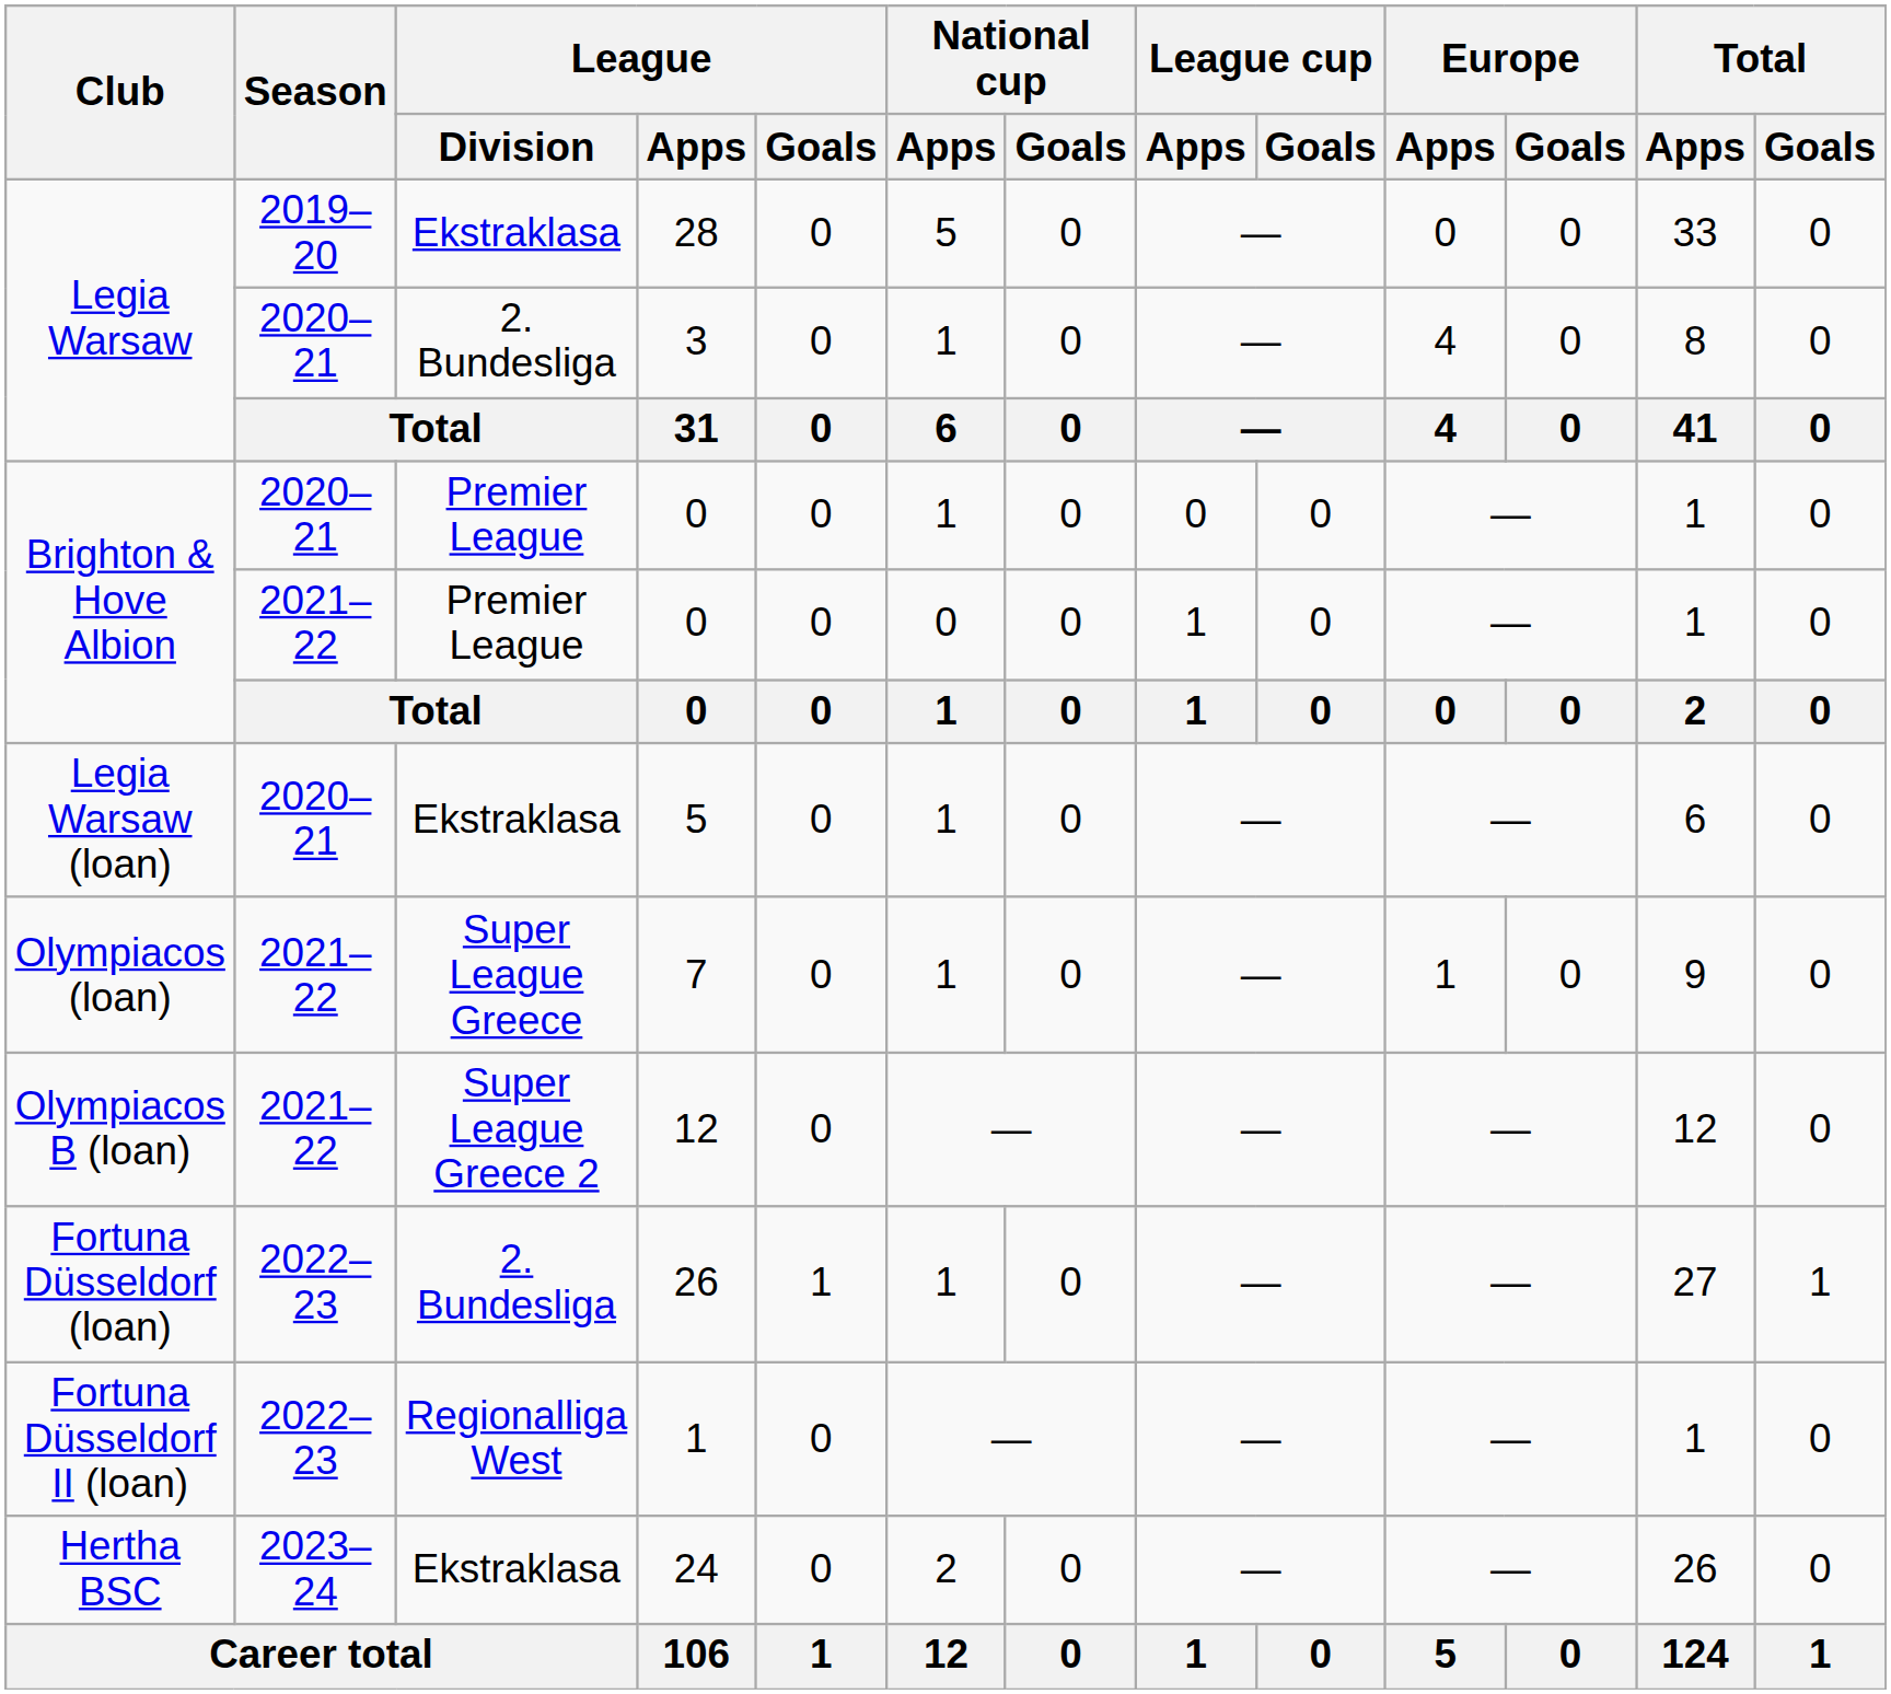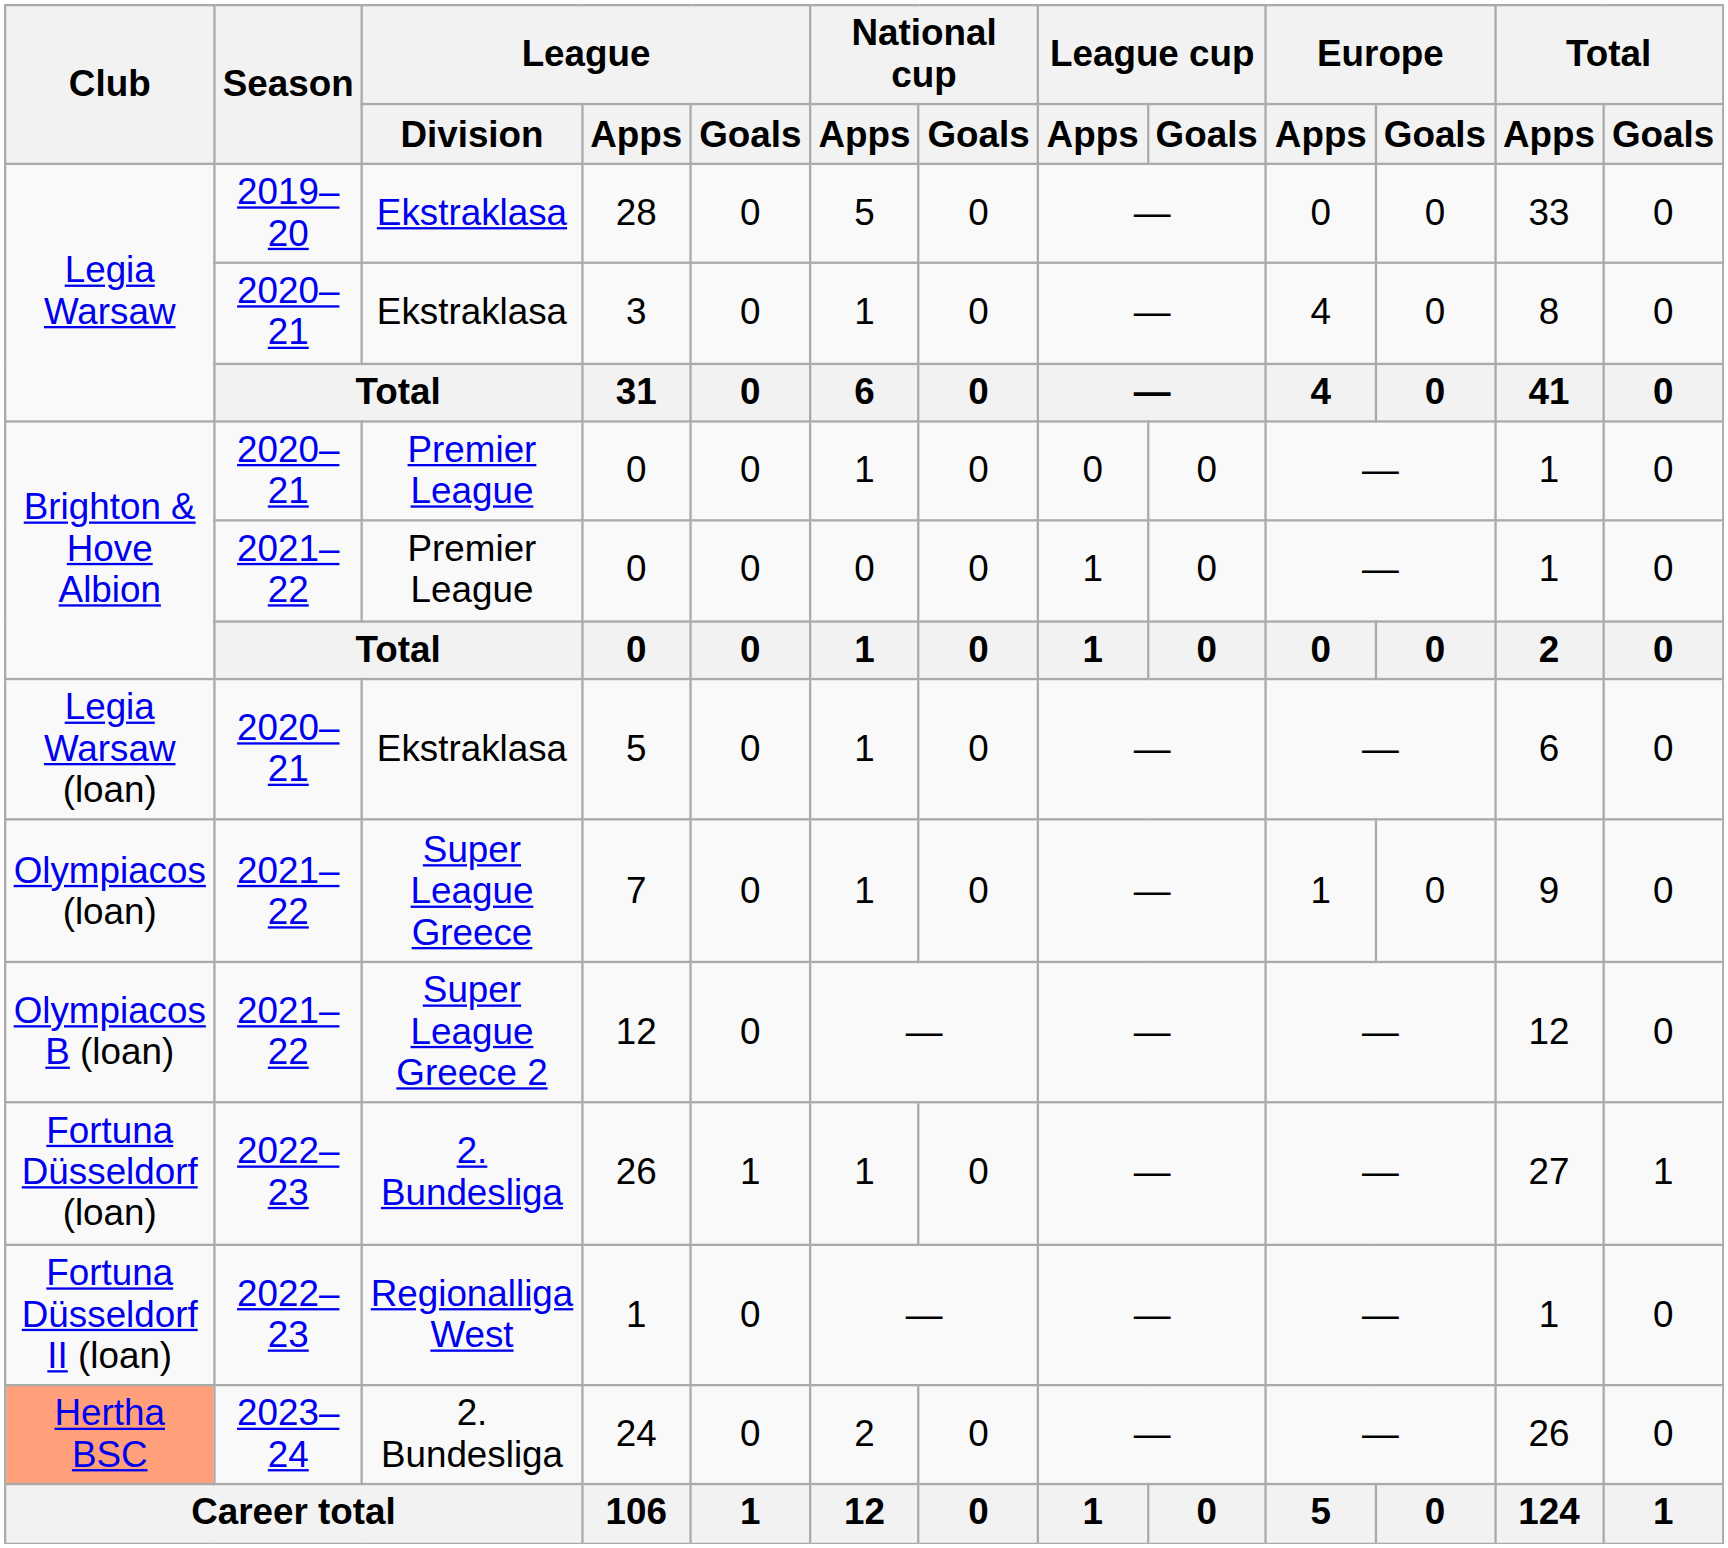3 | League / Division: 2. Bundesliga -> Ekstraklasa
24 | Club: no background -> lightsalmon background
24 | League / Division: Ekstraklasa -> 2. Bundesliga
